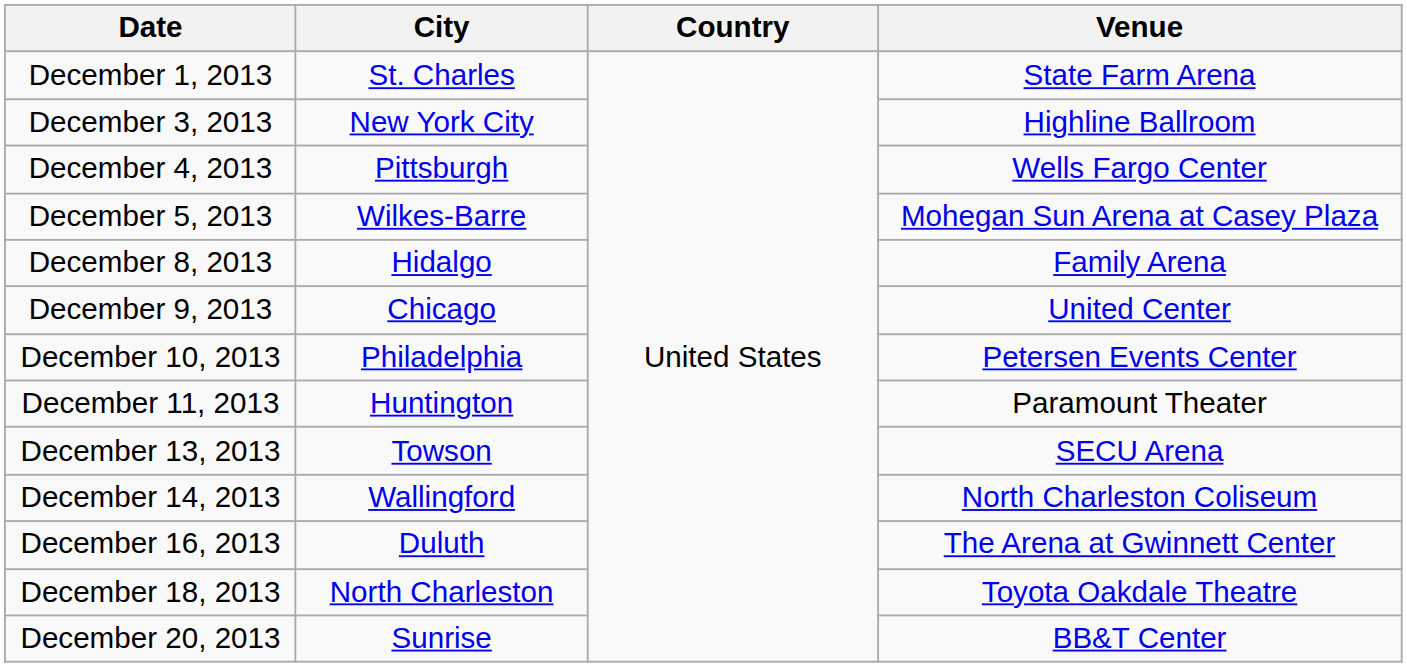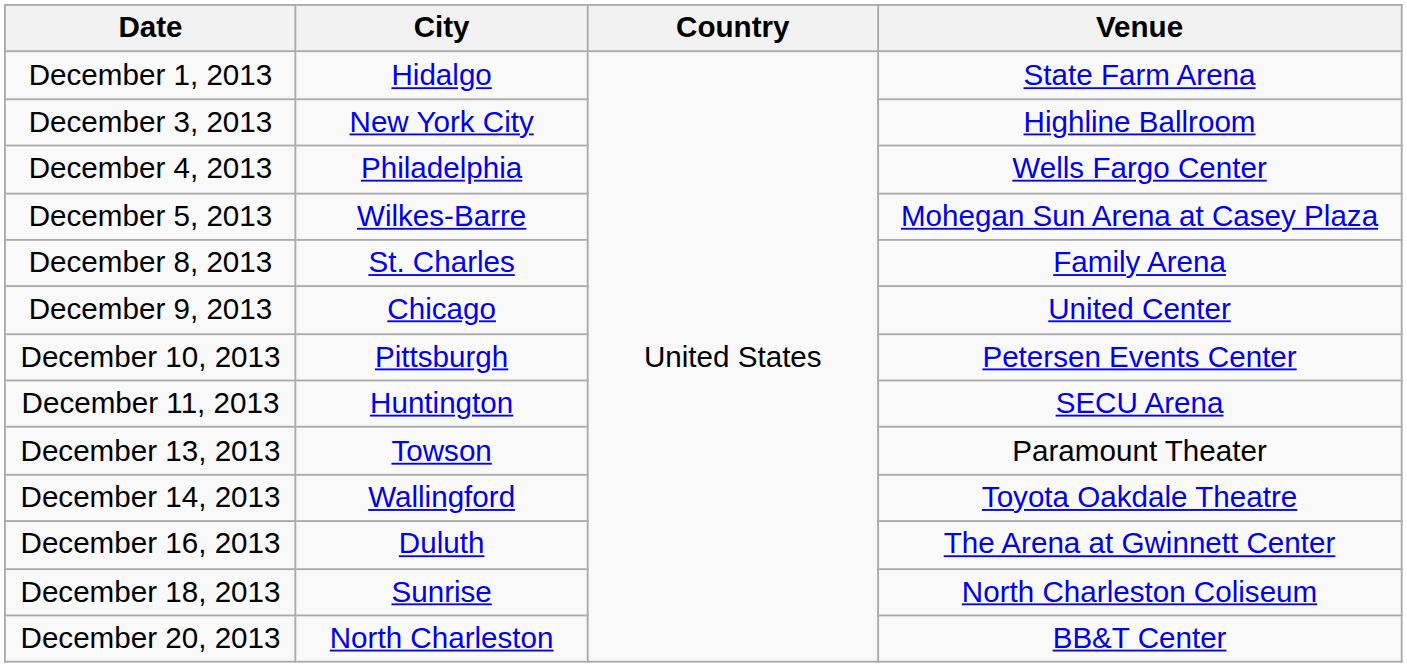December 1, 2013 | City: St. Charles -> Hidalgo
December 4, 2013 | City: Pittsburgh -> Philadelphia
December 8, 2013 | City: Hidalgo -> St. Charles
December 10, 2013 | City: Philadelphia -> Pittsburgh
December 11, 2013 | Venue: Paramount Theater -> SECU Arena
December 13, 2013 | Venue: SECU Arena -> Paramount Theater
December 14, 2013 | Venue: North Charleston Coliseum -> Toyota Oakdale Theatre
December 18, 2013 | City: North Charleston -> Sunrise
December 18, 2013 | Venue: Toyota Oakdale Theatre -> North Charleston Coliseum
December 20, 2013 | City: Sunrise -> North Charleston
